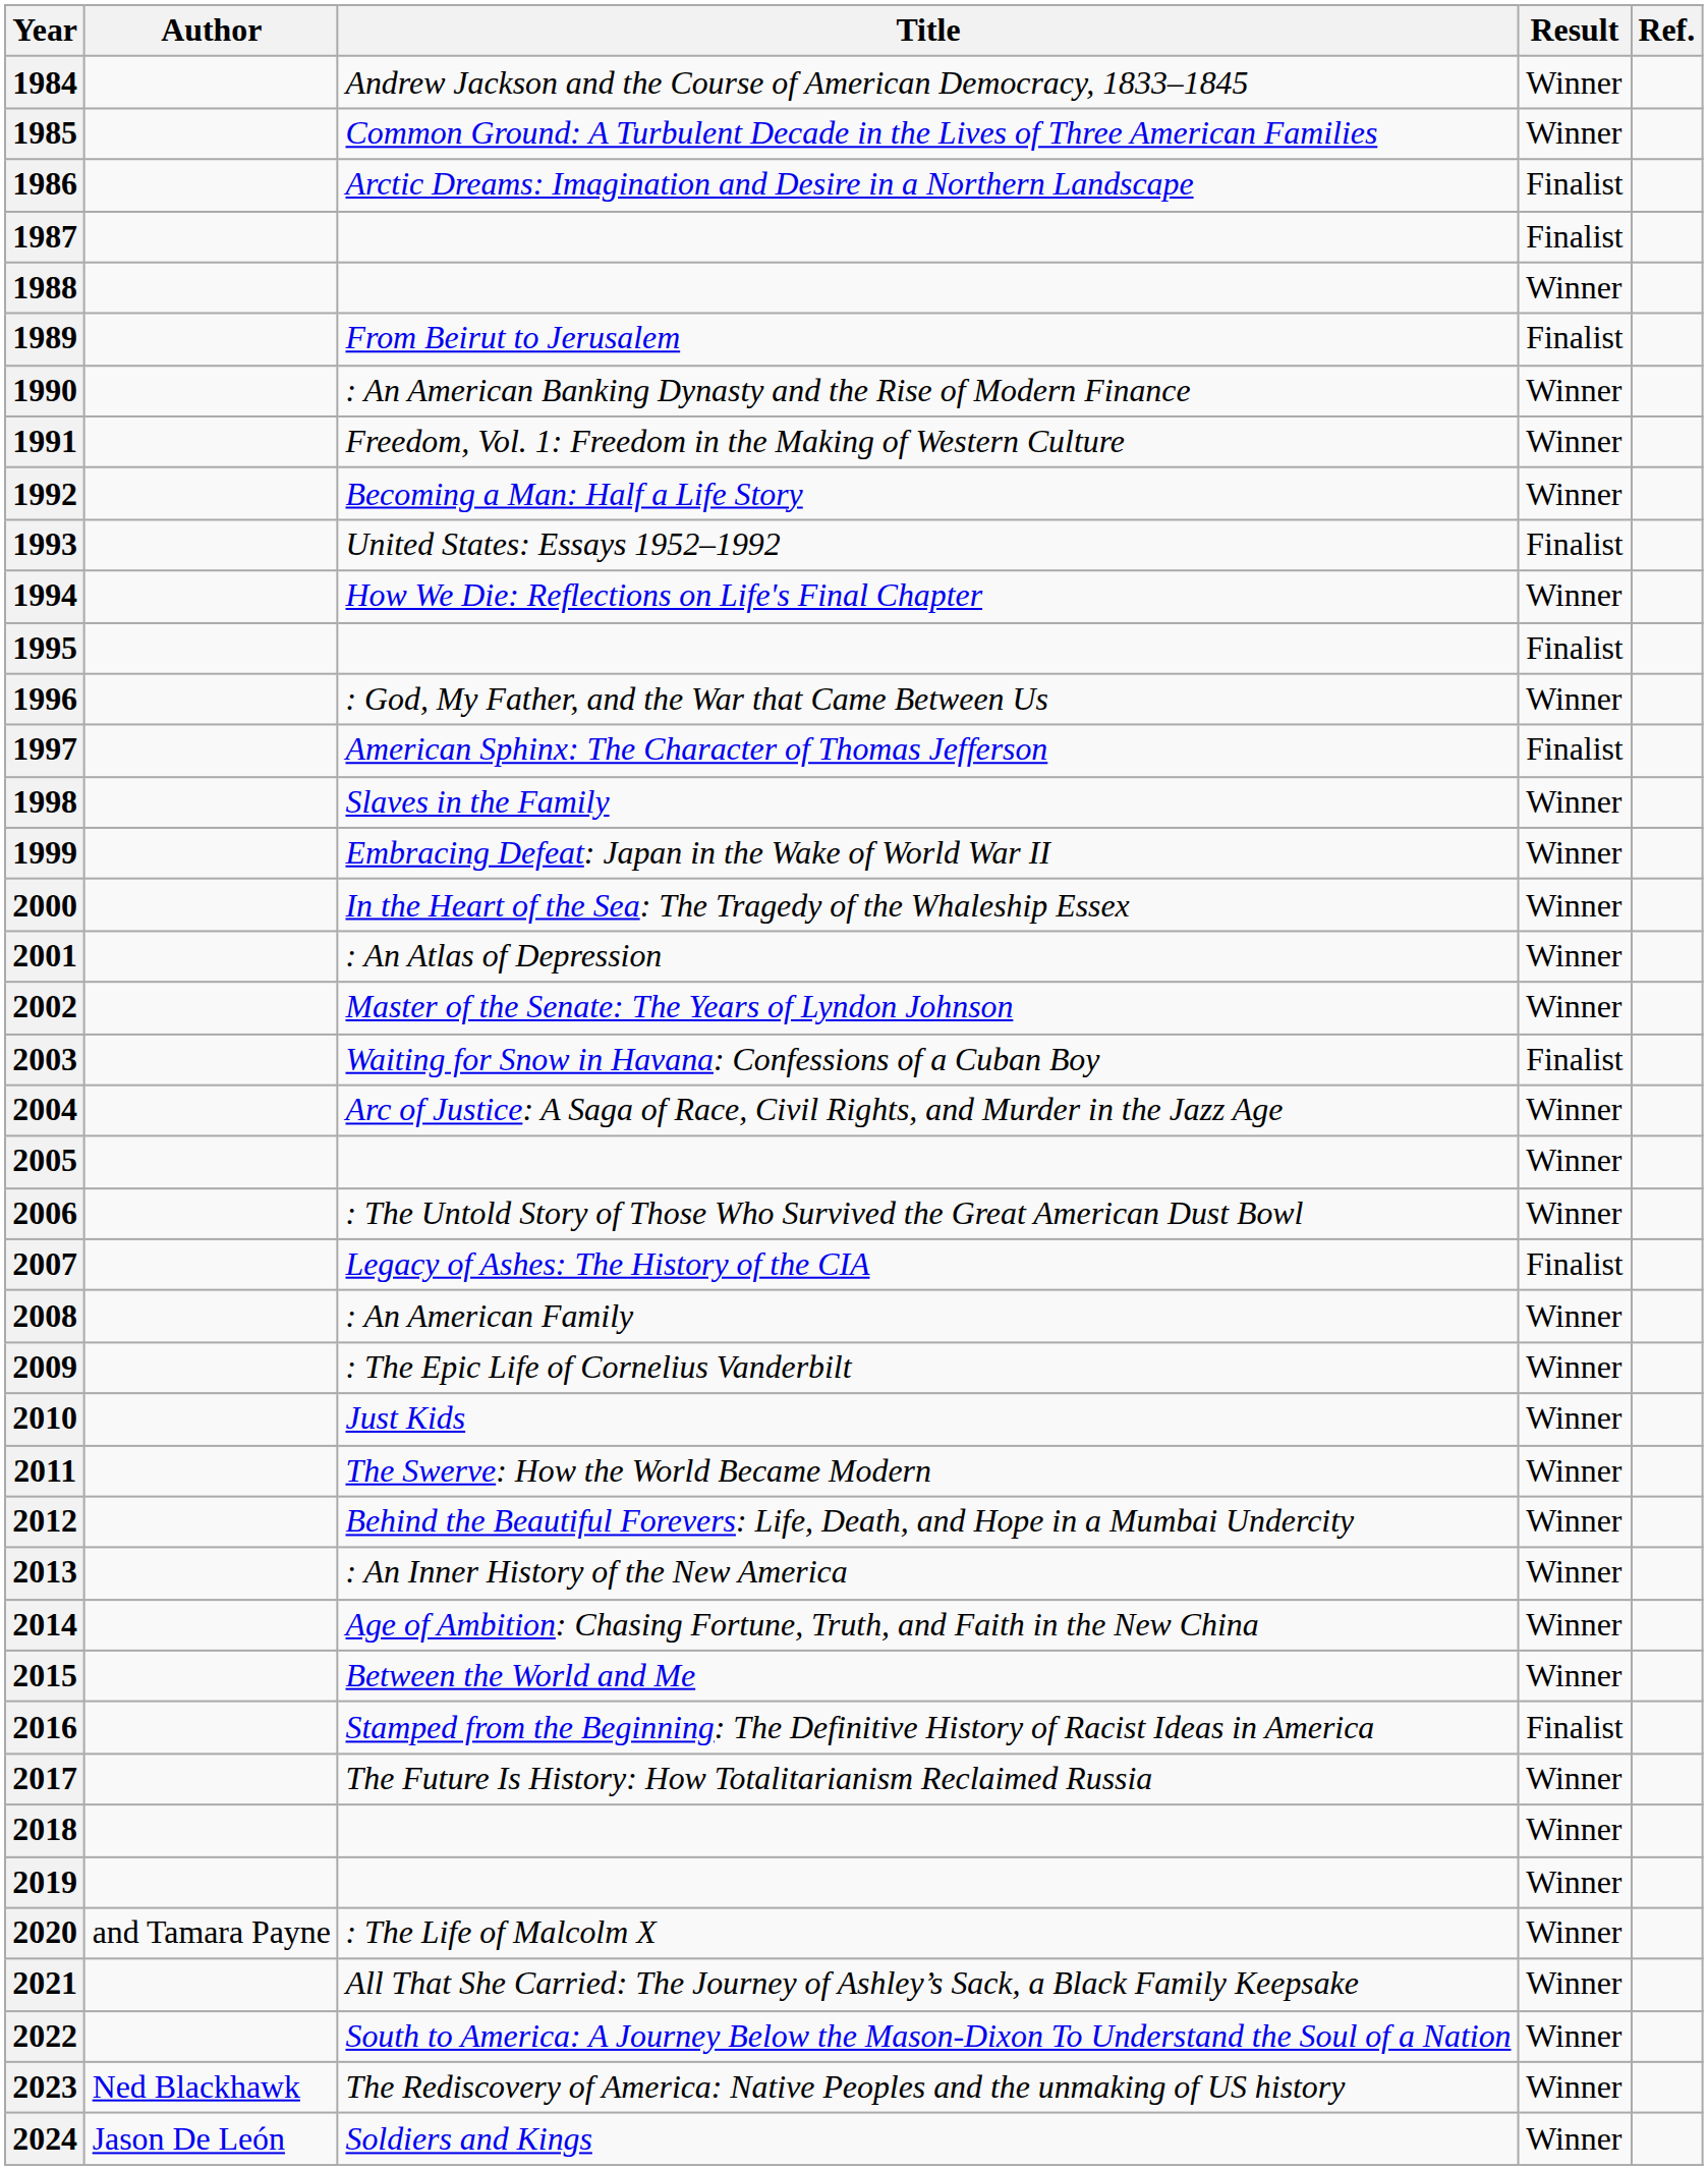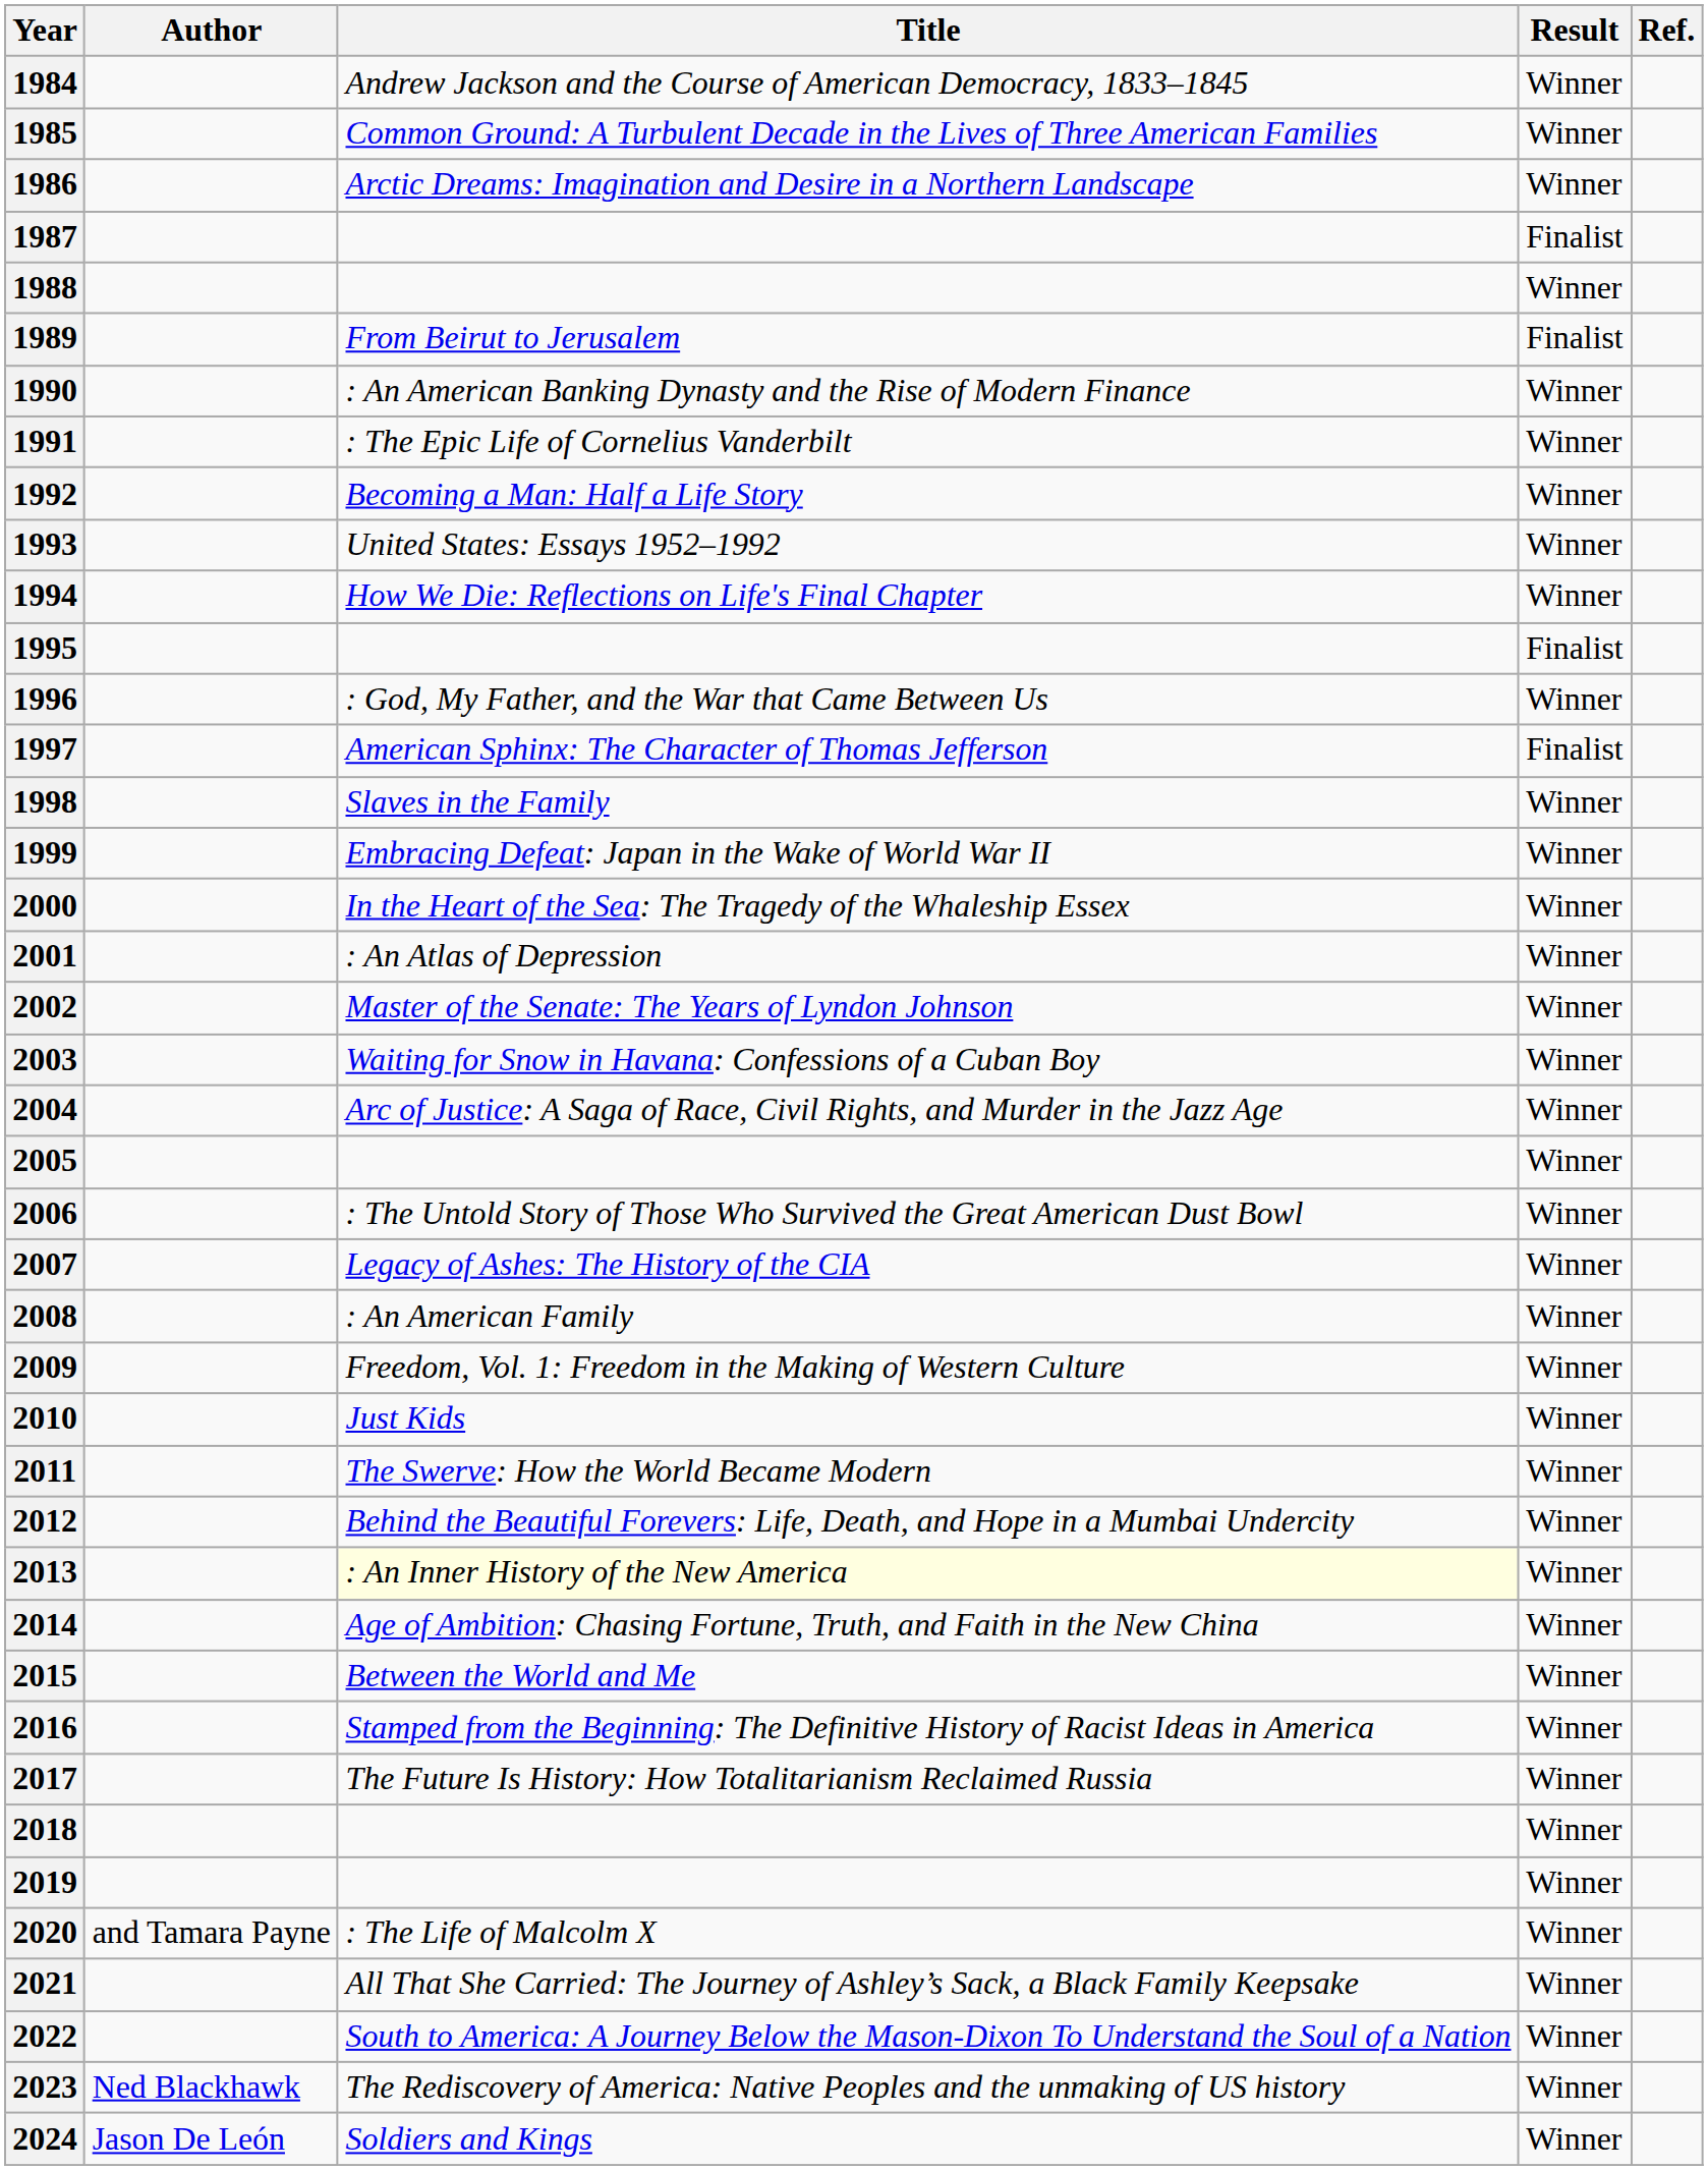1986 | Result: Finalist -> Winner
1991 | Title: Freedom, Vol. 1: Freedom in the Making of Western Culture -> : The Epic Life of Cornelius Vanderbilt
1993 | Result: Finalist -> Winner
2003 | Result: Finalist -> Winner
2007 | Result: Finalist -> Winner
2009 | Title: : The Epic Life of Cornelius Vanderbilt -> Freedom, Vol. 1: Freedom in the Making of Western Culture
2013 | Title: no background -> lightyellow background
2016 | Result: Finalist -> Winner
